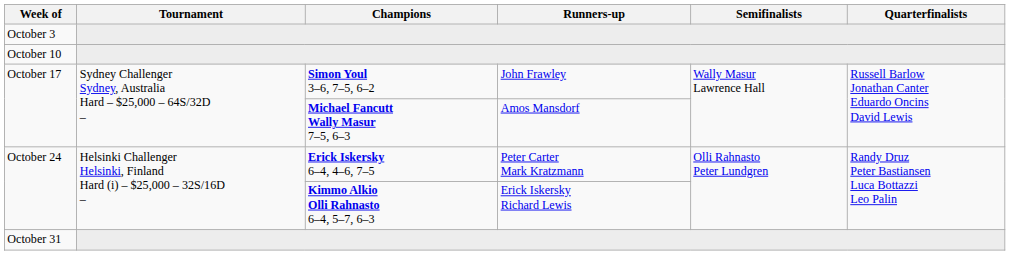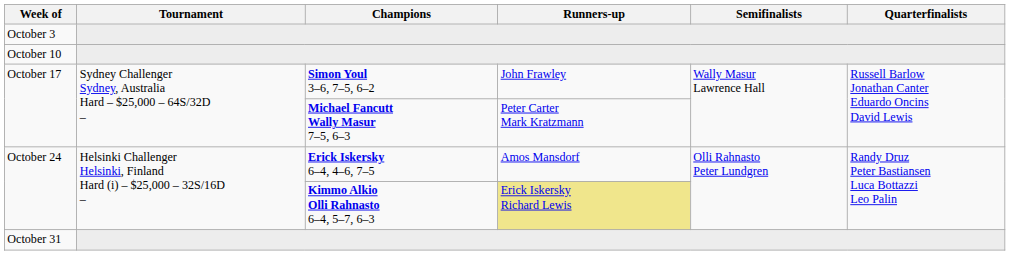October 17 / Michael Fancutt Wally Masur 7–5, 6–3 | Runners-up: Amos Mansdorf -> Peter Carter Mark Kratzmann
October 24 / Erick Iskersky 6–4, 4–6, 7–5 | Runners-up: Peter Carter Mark Kratzmann -> Amos Mansdorf
October 24 / Kimmo Alkio Olli Rahnasto 6–4, 5–7, 6–3 | Runners-up: no background -> khaki background
